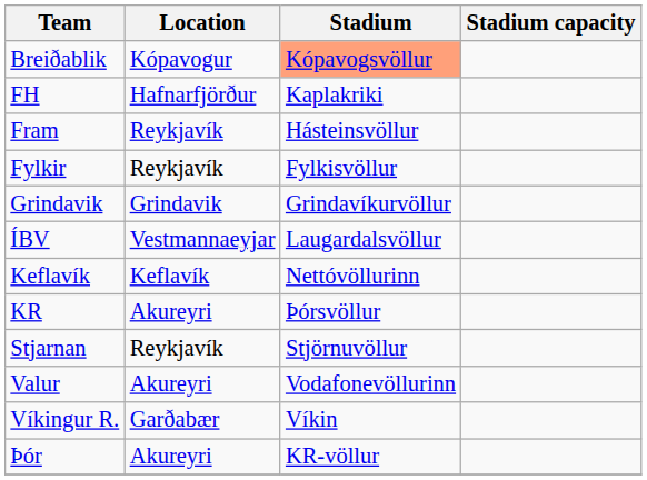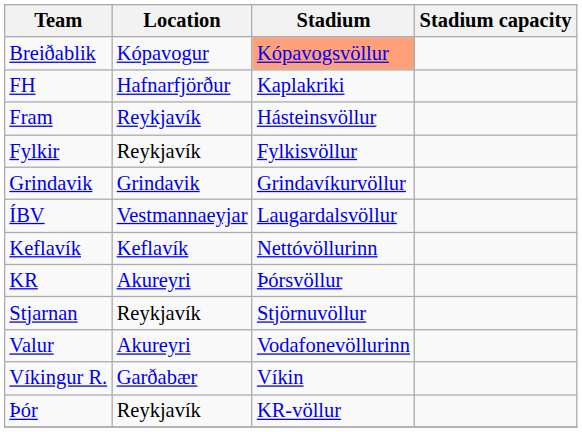Þór | Location: Akureyri -> Reykjavík
